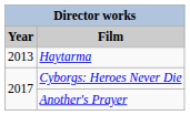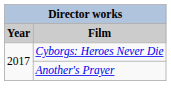- row: 2013 | Haytarma
